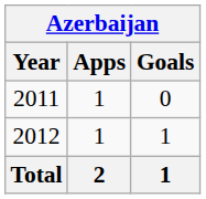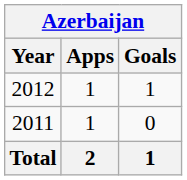rows swapped: 2011 <-> 2012
